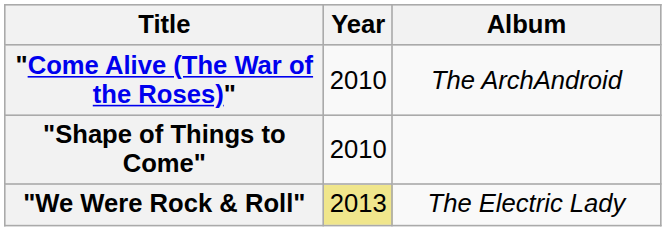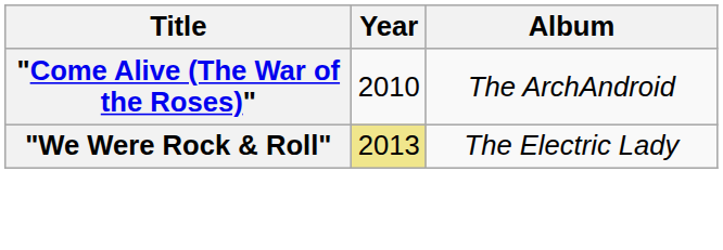- row: "Shape of Things to Come" | 2010
